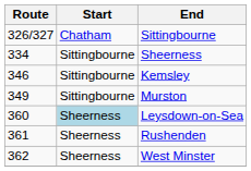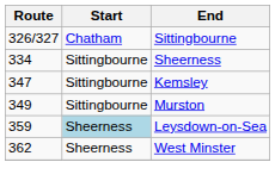Kemsley | Route: 346 -> 347
Leysdown-on-Sea | Route: 360 -> 359
- row: 361 | Sheerness | Rushenden
